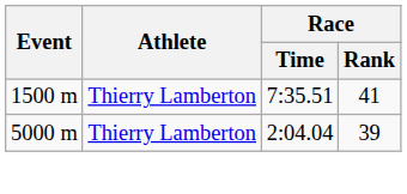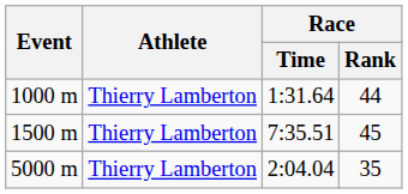+ row: 1000 m | Thierry Lamberton | 1:31.64 | 44
1500 m | Race / Rank: 41 -> 45
5000 m | Race / Rank: 39 -> 35
